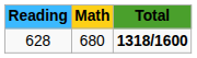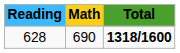628 | Math: 680 -> 690
